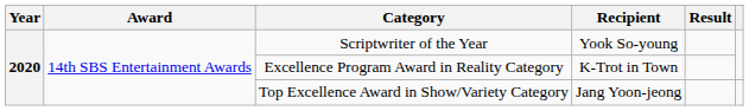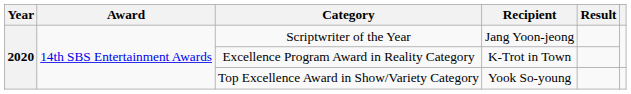Scriptwriter of the Year | Recipient: Yook So-young -> Jang Yoon-jeong
Top Excellence Award in Show/Variety Category | Recipient: Jang Yoon-jeong -> Yook So-young
